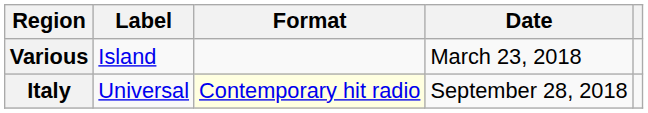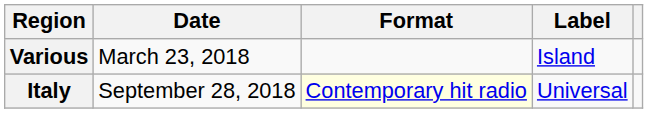columns swapped: Date <-> Label
